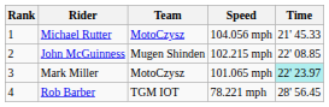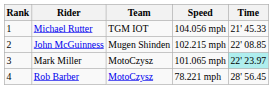Michael Rutter | Team: MotoCzysz -> TGM IOT
Rob Barber | Team: TGM IOT -> MotoCzysz
